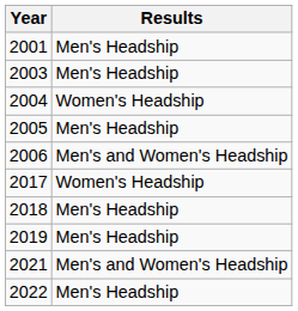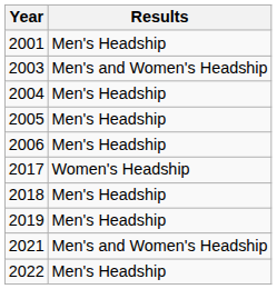2003 | Results: Men's Headship -> Men's and Women's Headship
2004 | Results: Women's Headship -> Men's Headship
2006 | Results: Men's and Women's Headship -> Men's Headship
